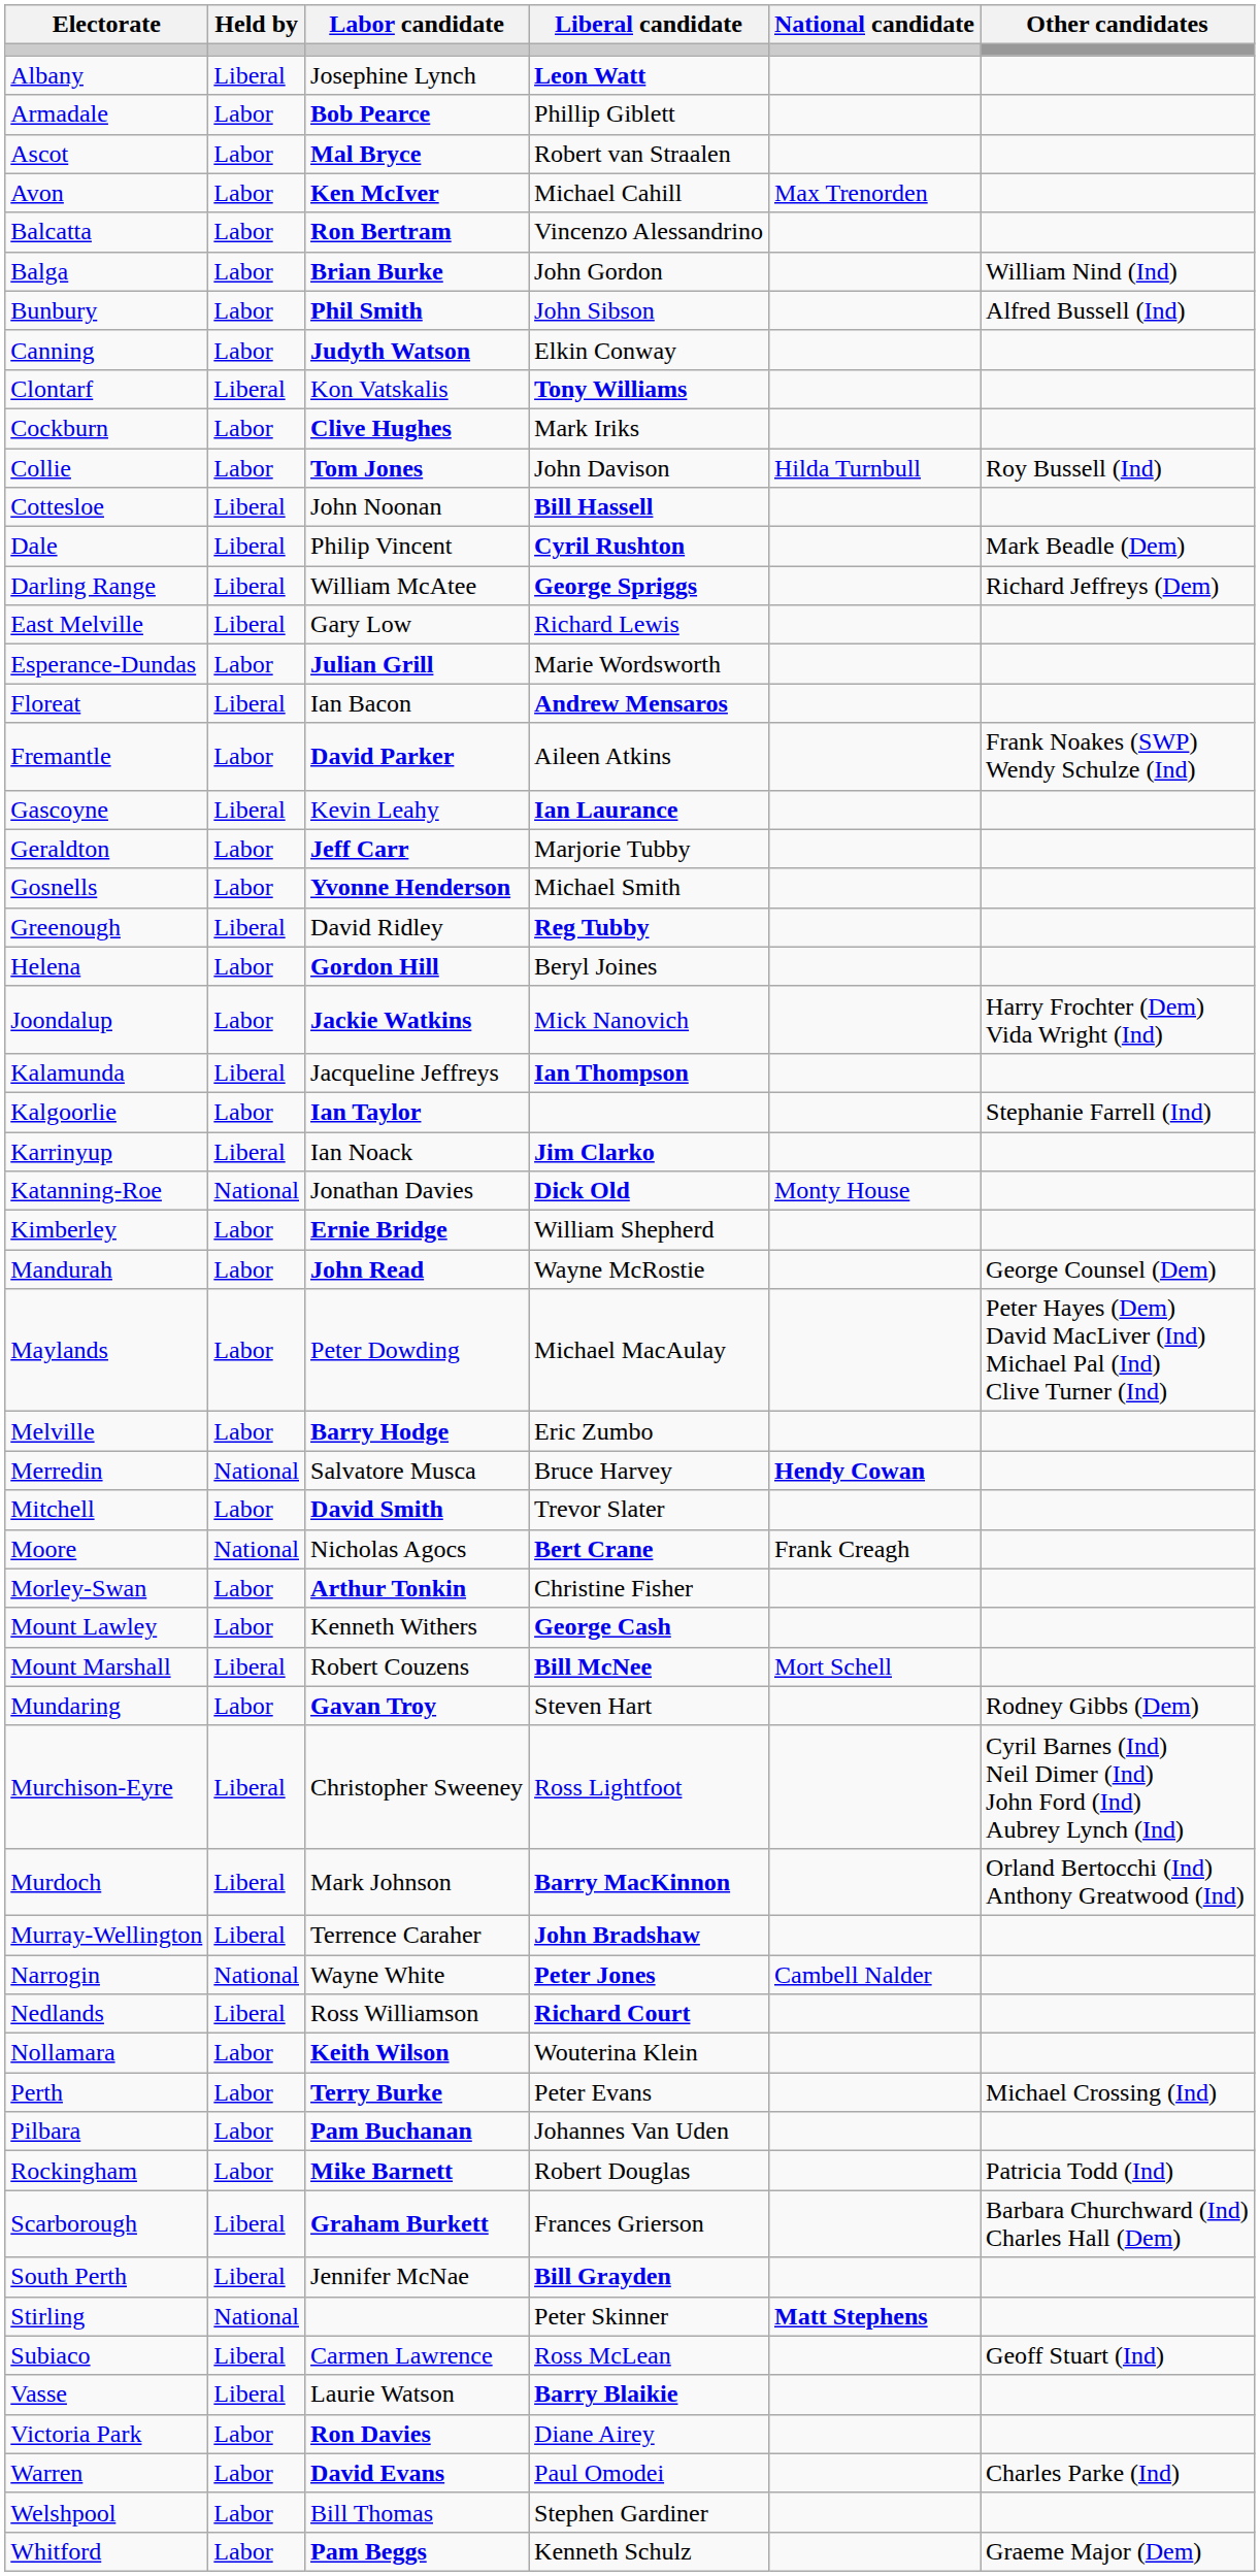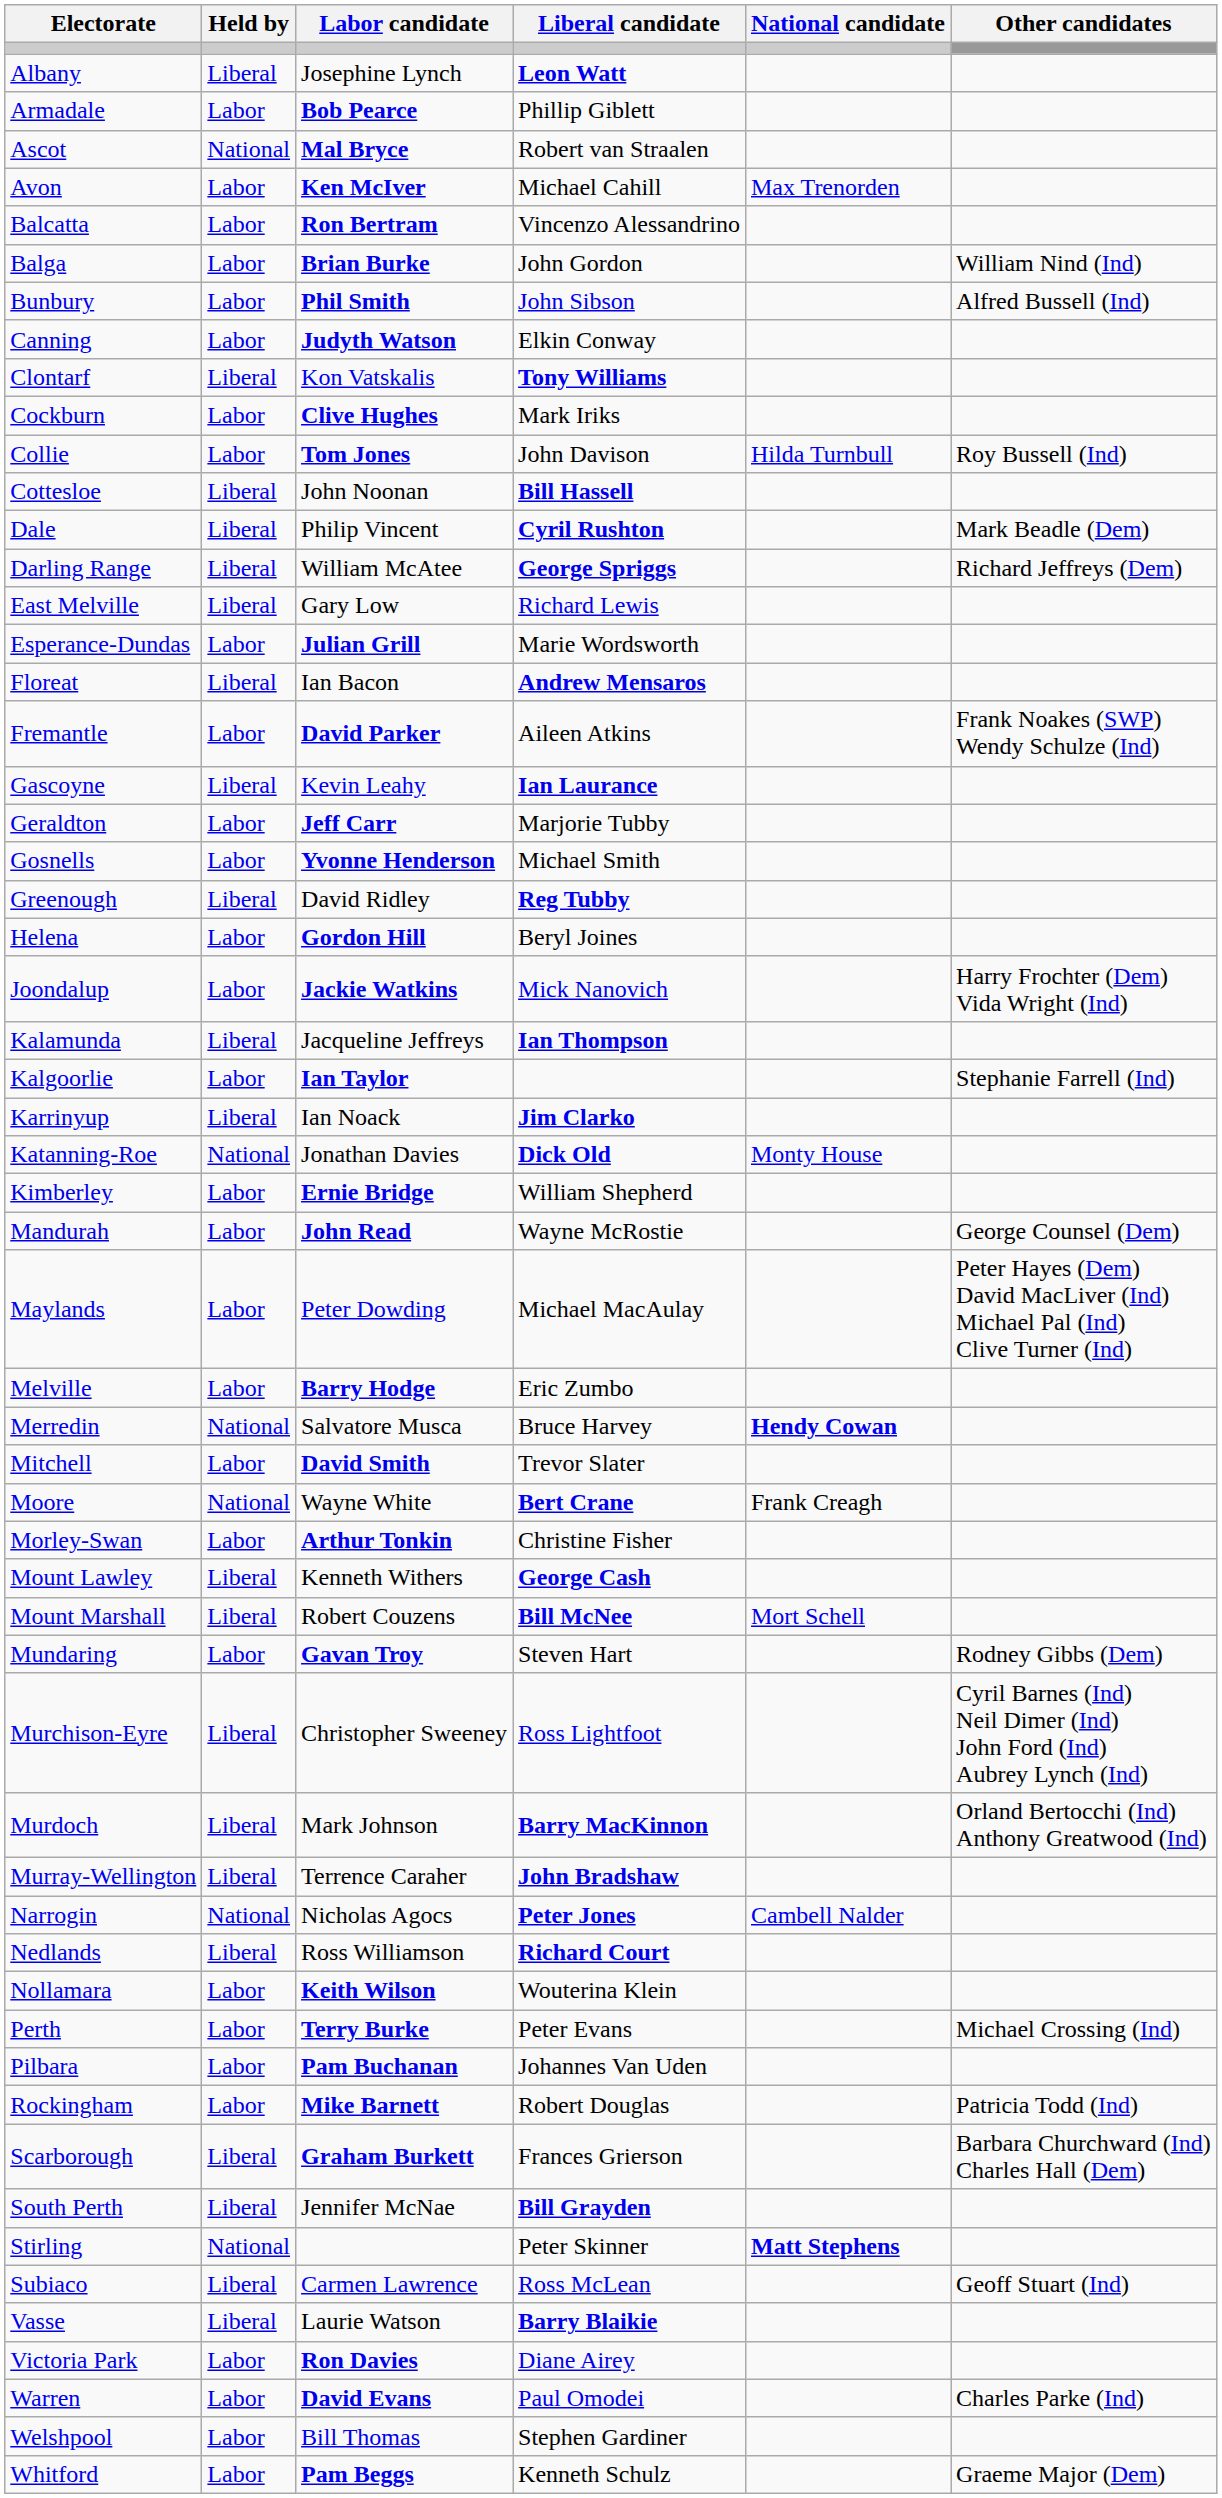Ascot | Held by: Labor -> National
Moore | Labor candidate: Nicholas Agocs -> Wayne White
Mount Lawley | Held by: Labor -> Liberal
Narrogin | Labor candidate: Wayne White -> Nicholas Agocs
